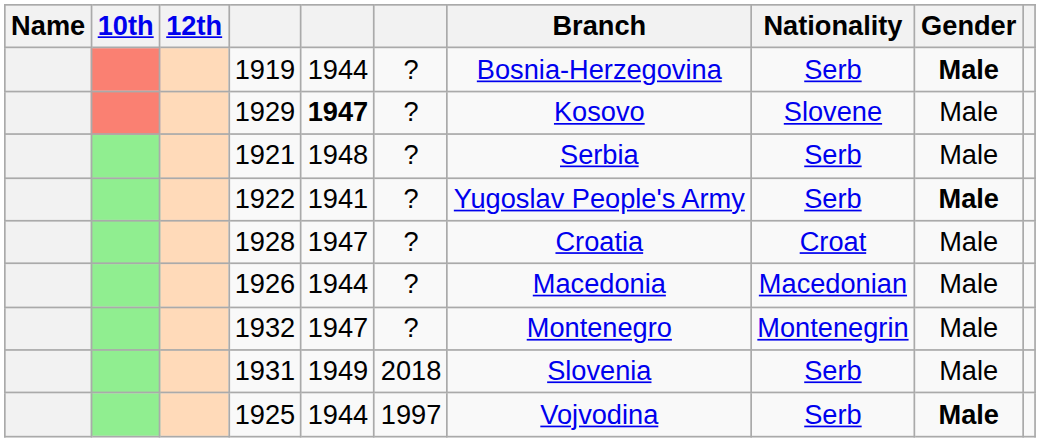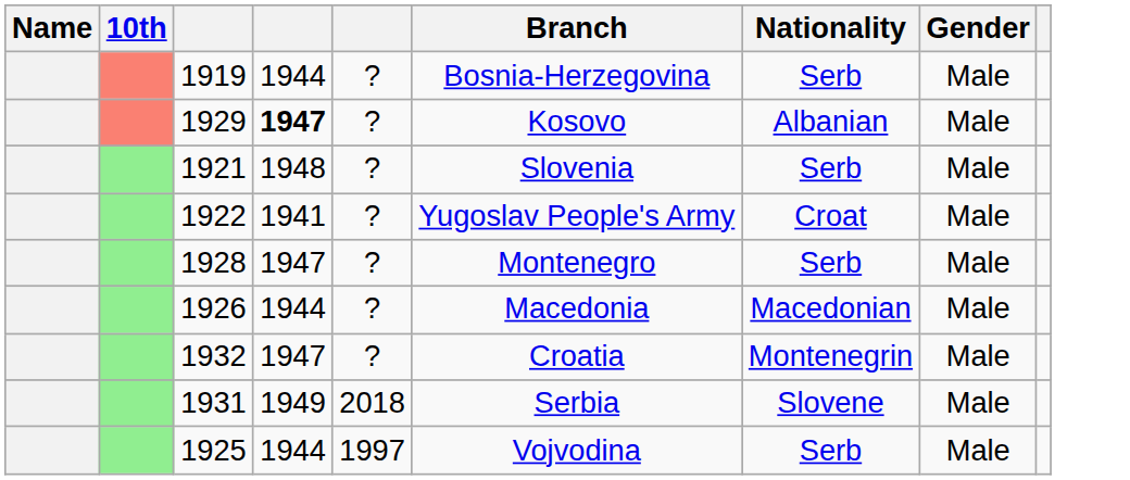- column: 12th
1919 | Gender: bold -> normal
1929 | Nationality: Slovene -> Albanian
1921 | Branch: Serbia -> Slovenia
1922 | Nationality: Serb -> Croat
1922 | Gender: bold -> normal
1928 | Branch: Croatia -> Montenegro
1928 | Nationality: Croat -> Serb
1932 | Branch: Montenegro -> Croatia
1931 | Branch: Slovenia -> Serbia
1931 | Nationality: Serb -> Slovene
1925 | Gender: bold -> normal
